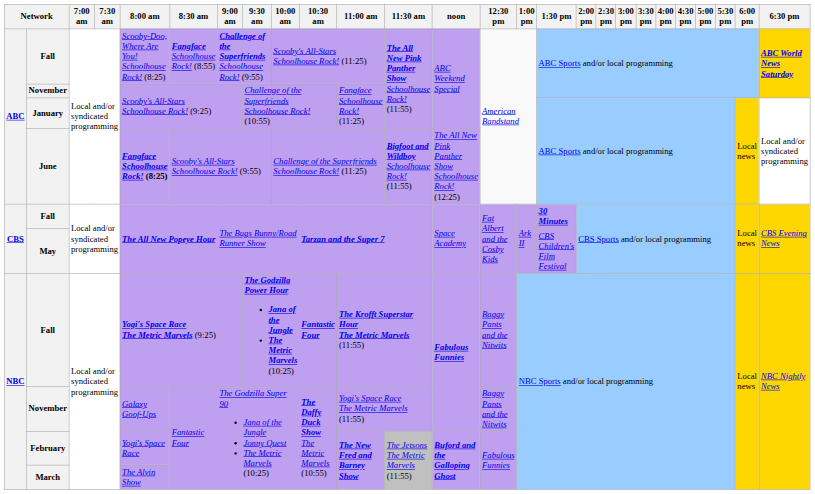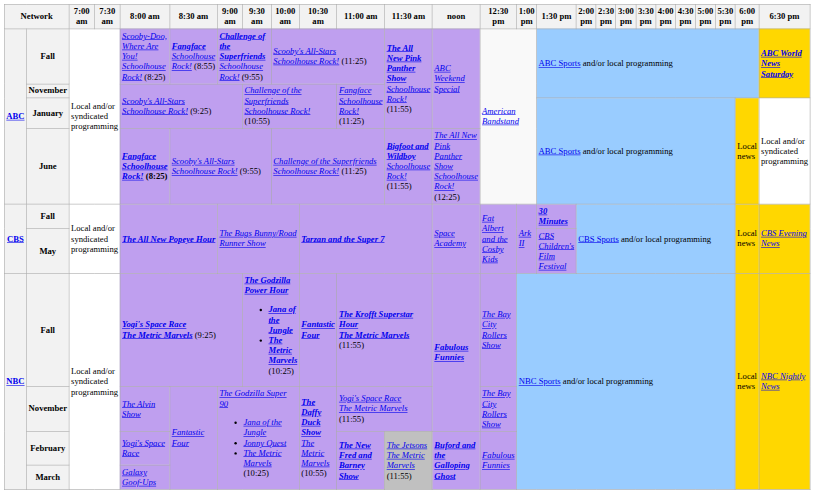NBC / Fall | 12:30 pm: Baggy Pants and the Nitwits -> The Bay City Rollers Show
NBC / November | 8:00 am: Galaxy Goof-Ups -> The Alvin Show
NBC / November | 12:30 pm: Baggy Pants and the Nitwits -> The Bay City Rollers Show
March | 8:00 am: The Alvin Show -> Galaxy Goof-Ups
